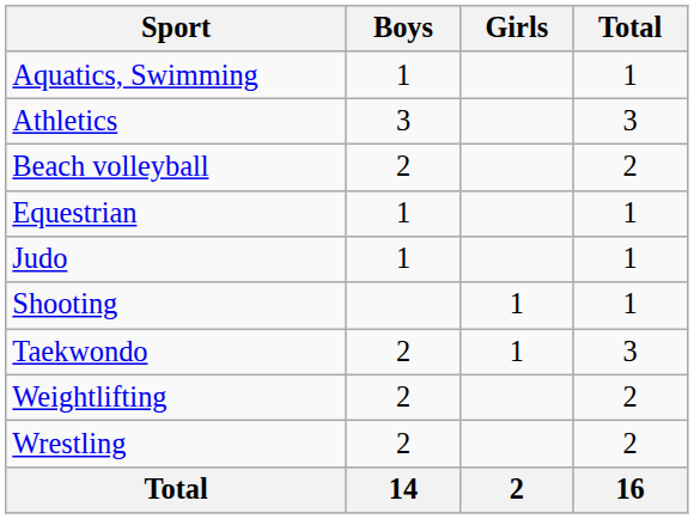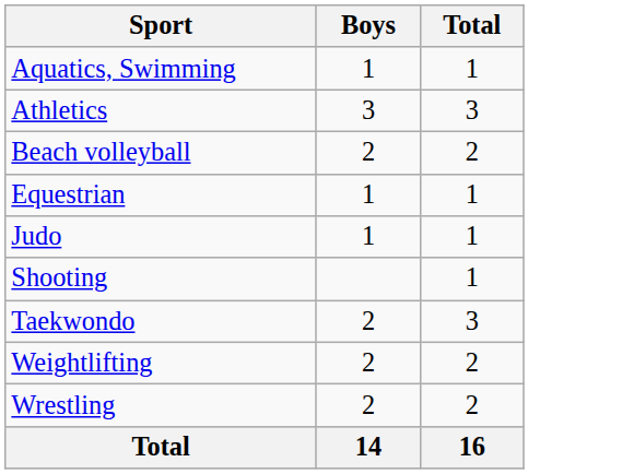- column: Girls | 1 | 1 | 2
